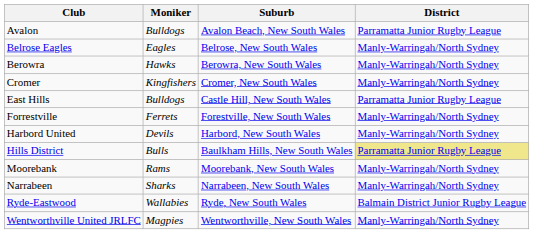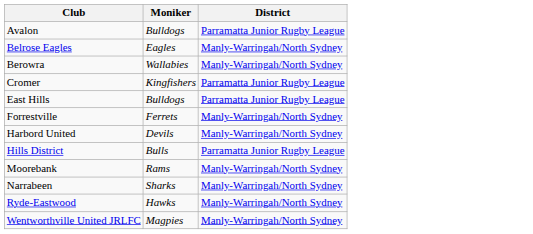- column: Suburb | Avalon Beach, New South Wales | Belrose, New South Wales | Berowra, New South Wales | Cromer, New South Wales | Castle Hill, New South Wales | Forestville, New South Wales | Harbord, New South Wales | Baulkham Hills, New South Wales | Moorebank, New South Wales | Narrabeen, New South Wales | Ryde, New South Wales | Wentworthville, New South Wales
Berowra | Moniker: Hawks -> Wallabies
Cromer | District: Manly-Warringah/North Sydney -> Parramatta Junior Rugby League
Hills District | District: khaki background -> no background
Ryde-Eastwood | Moniker: Wallabies -> Hawks
Ryde-Eastwood | District: Balmain District Junior Rugby League -> Manly-Warringah/North Sydney
